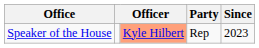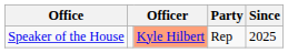Speaker of the House | Since: 2023 -> 2025
